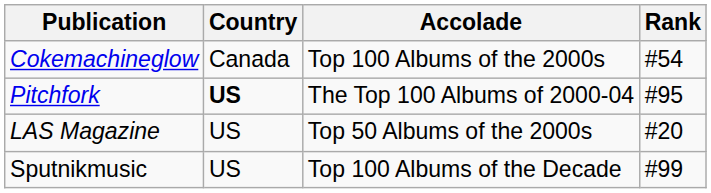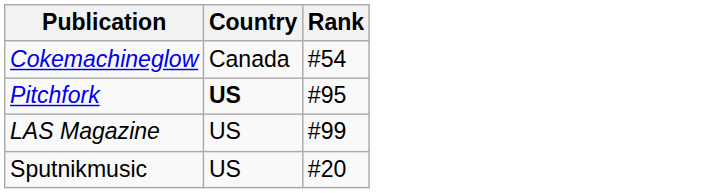- column: Accolade | Top 100 Albums of the 2000s | The Top 100 Albums of 2000-04 | Top 50 Albums of the 2000s | Top 100 Albums of the Decade
LAS Magazine | Rank: #20 -> #99
Sputnikmusic | Rank: #99 -> #20
